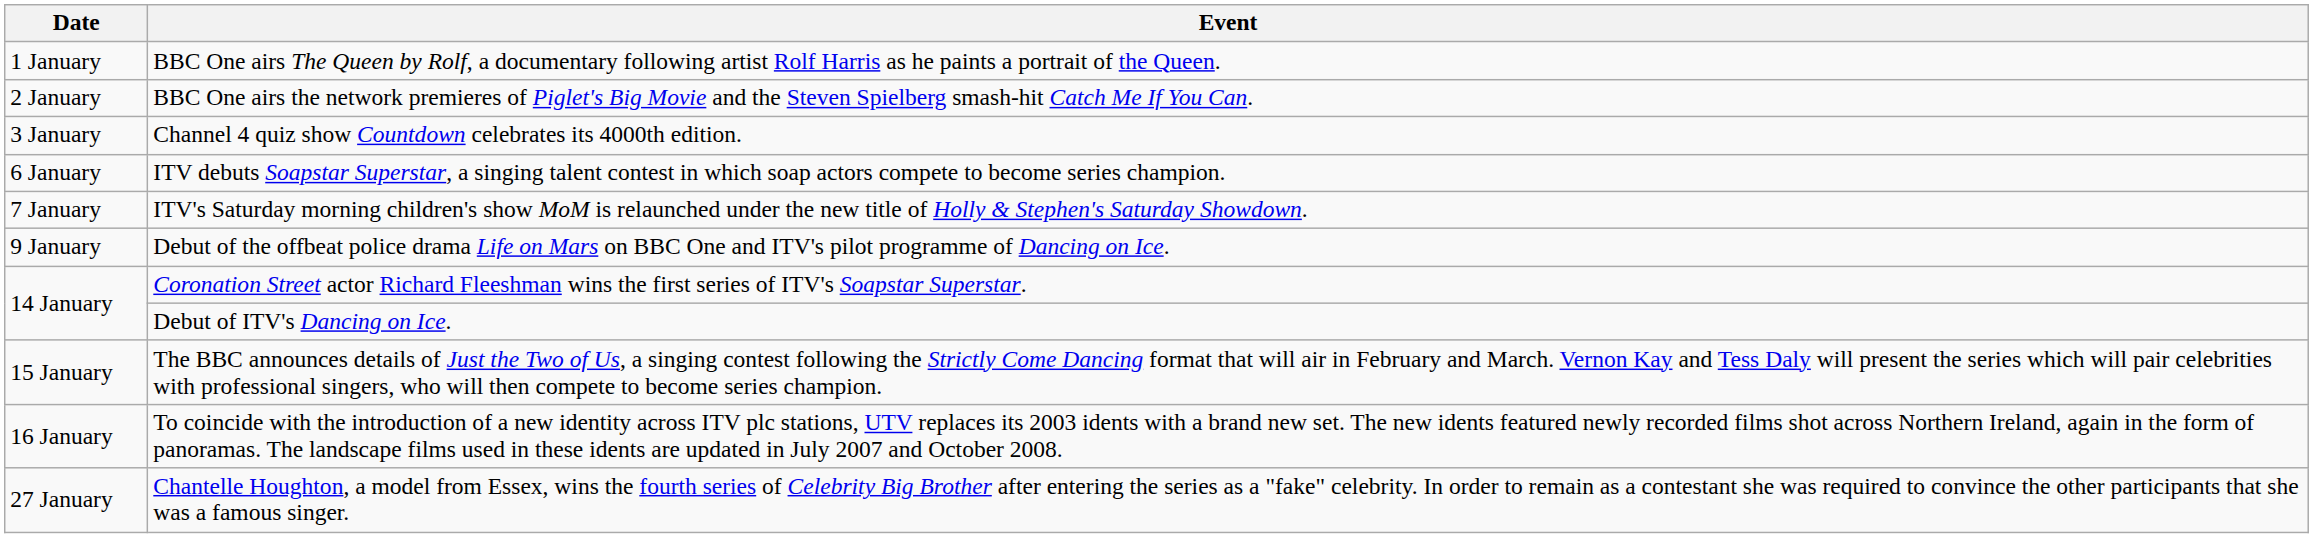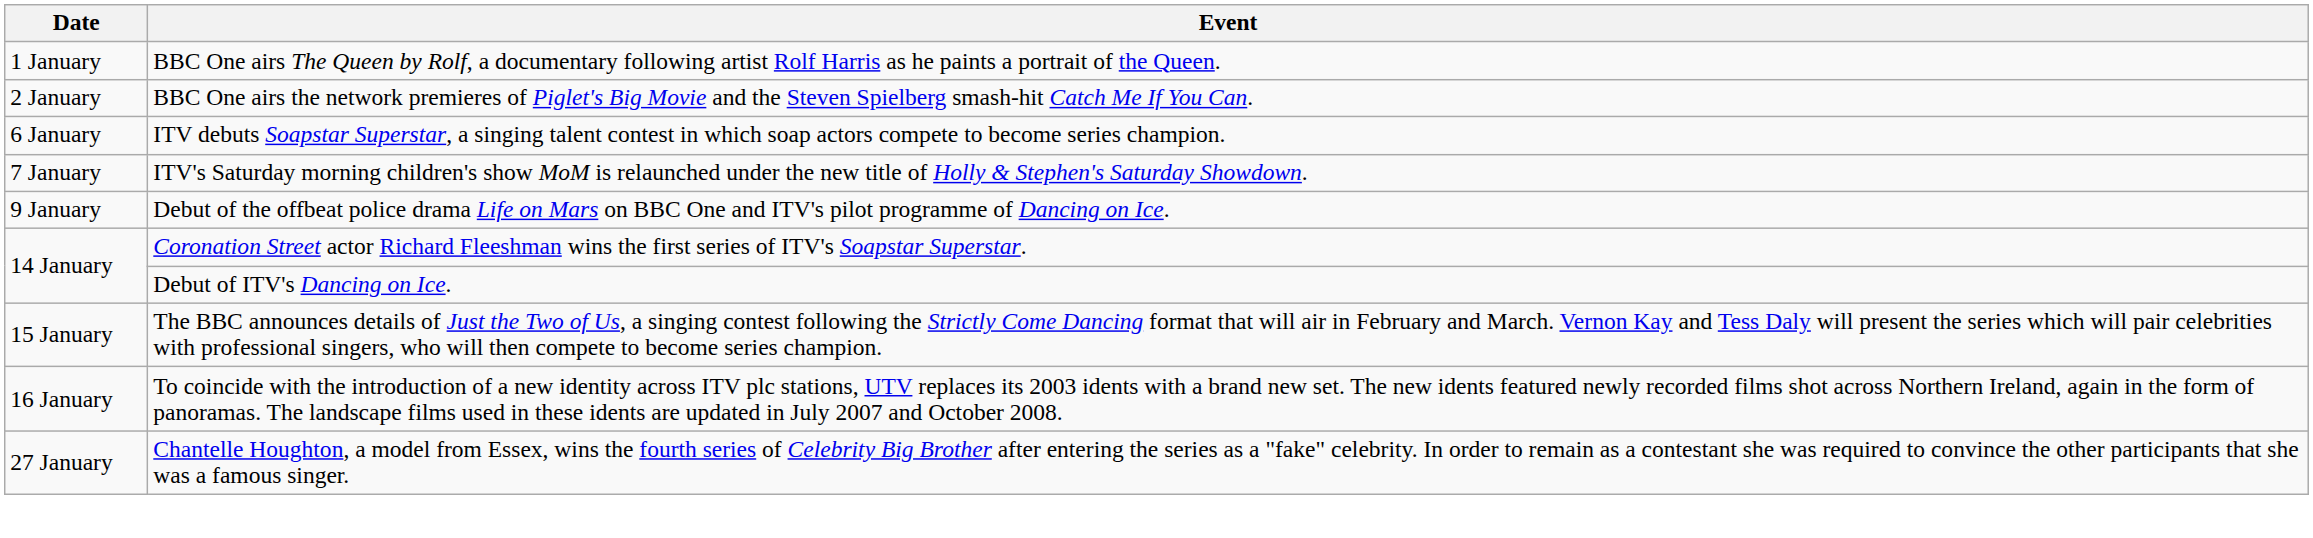- row: 3 January | Channel 4 quiz show Countdown celebrates its 4000th edition.
